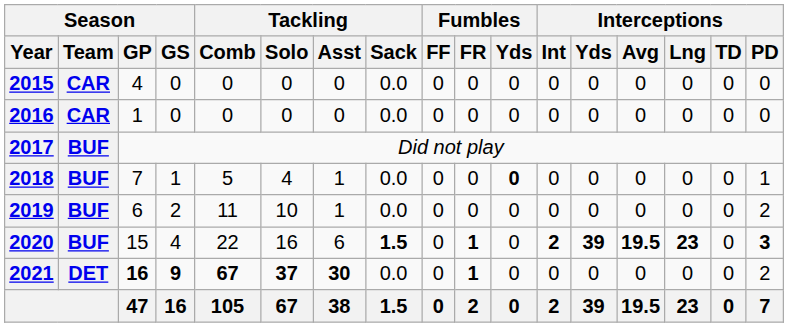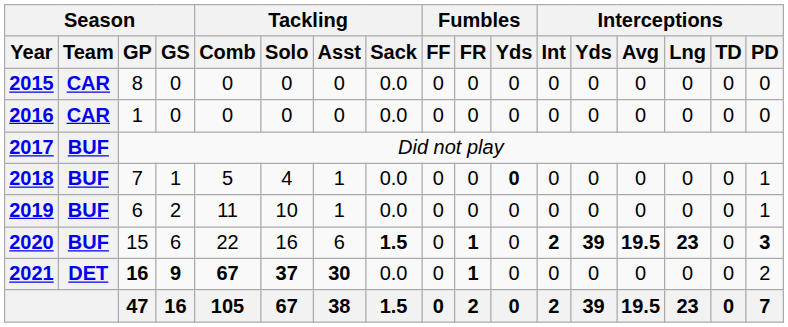2015 | Season / GP: 4 -> 8
2019 | Interceptions / PD: 2 -> 1
2020 | Season / GS: 4 -> 6
